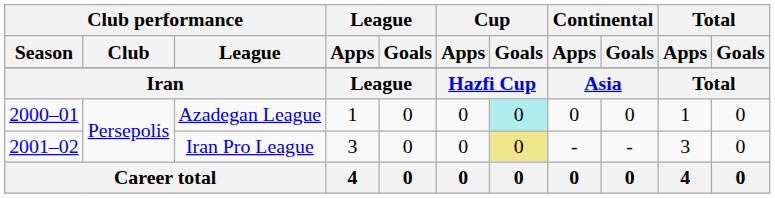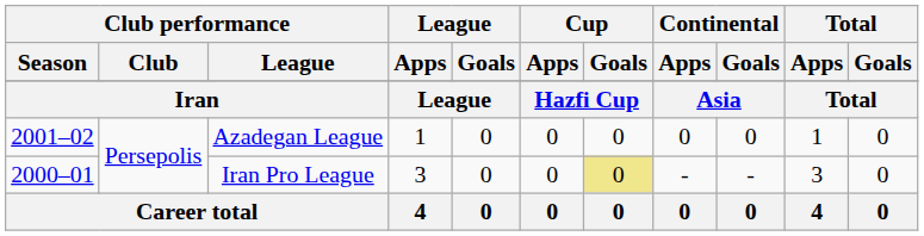Azadegan League | Club performance / Season: 2000–01 -> 2001–02
Azadegan League | Cup / Goals: paleturquoise background -> no background
Iran Pro League | Club performance / Season: 2001–02 -> 2000–01
